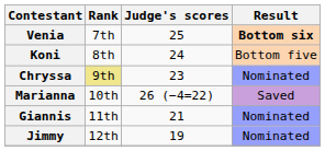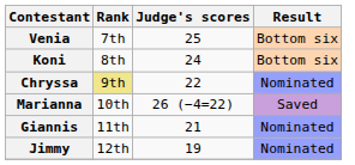Venia | Result: bold -> normal
Koni | Result: Bottom five -> Bottom six
Chryssa | Judge's scores: 23 -> 22
